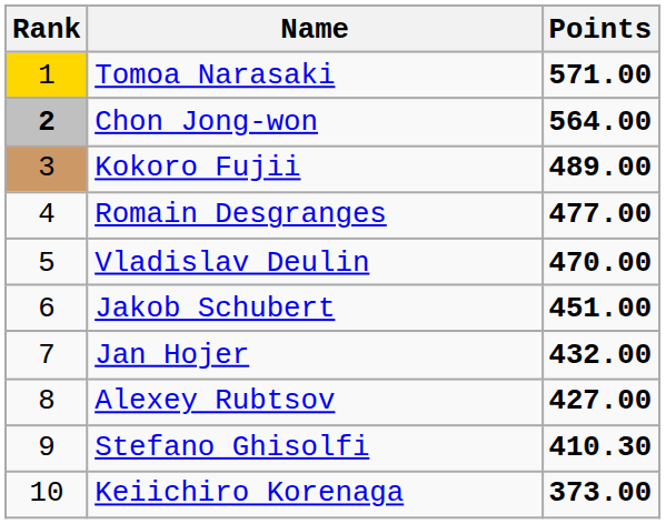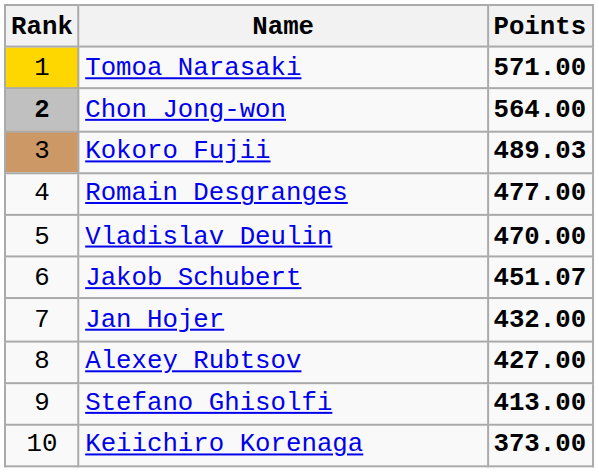Kokoro Fujii | Points: 489.00 -> 489.03
Jakob Schubert | Points: 451.00 -> 451.07
Stefano Ghisolfi | Points: 410.30 -> 413.00
